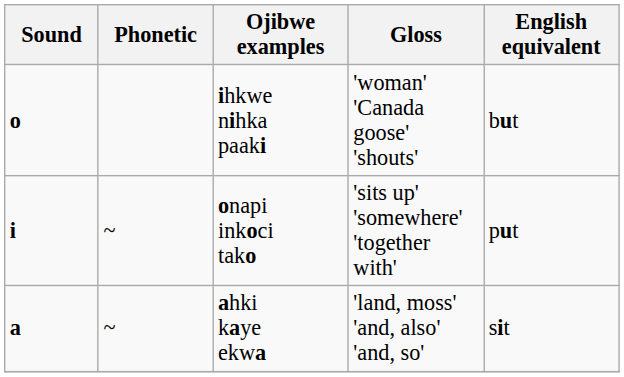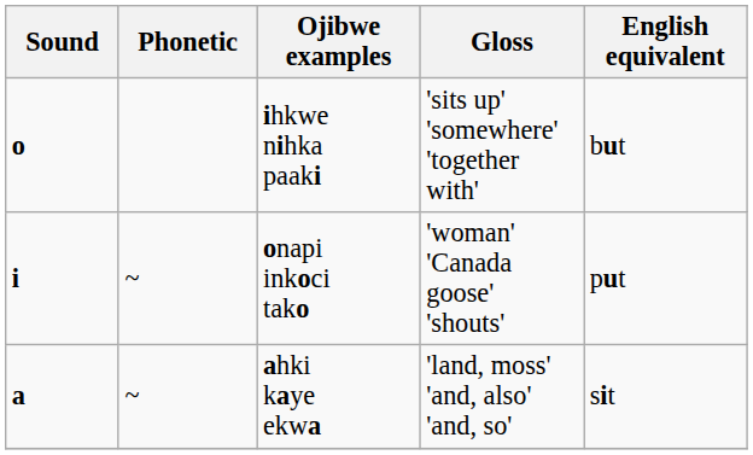ihkwe nihka paaki | Gloss: 'woman' 'Canada goose' 'shouts' -> 'sits up' 'somewhere' 'together with'
onapi inkoci tako | Gloss: 'sits up' 'somewhere' 'together with' -> 'woman' 'Canada goose' 'shouts'
